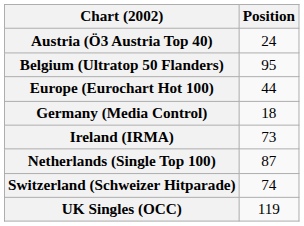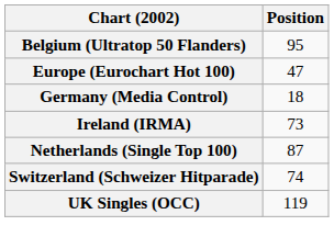- row: Austria (Ö3 Austria Top 40) | 24
Europe (Eurochart Hot 100) | Position: 44 -> 47
